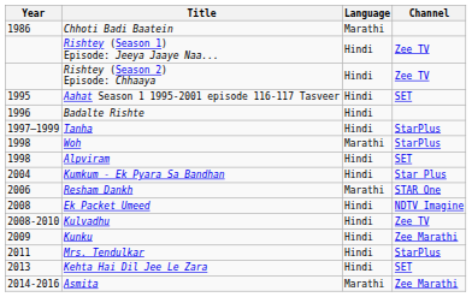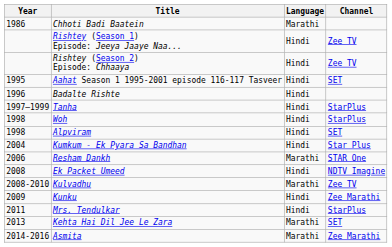Woh | Language: Marathi -> Hindi
Kulvadhu | Language: Hindi -> Marathi
Kehta Hai Dil Jee Le Zara | Language: Hindi -> Marathi
